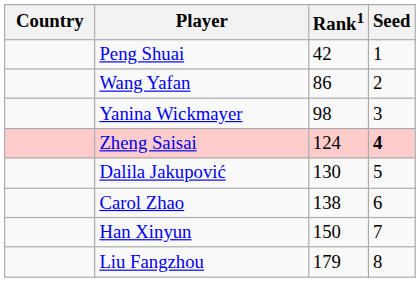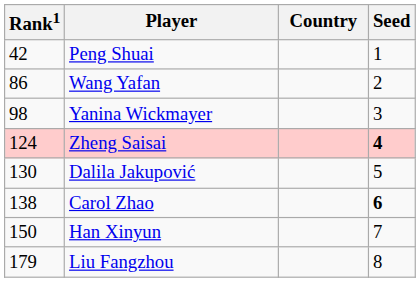columns swapped: Country <-> Rank1
Carol Zhao | Seed: normal -> bold
